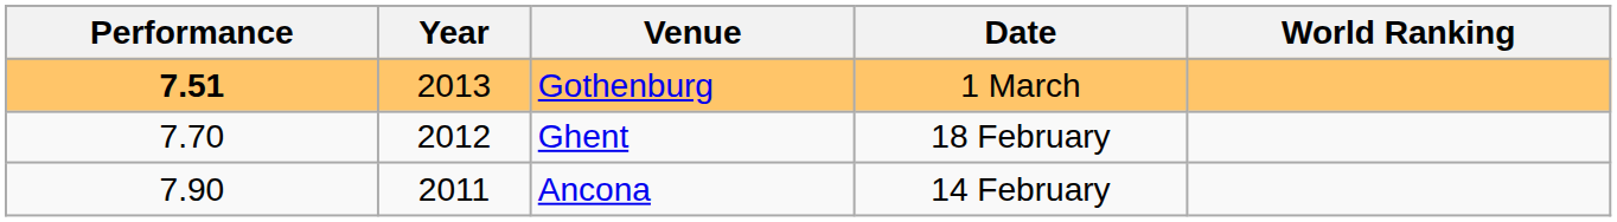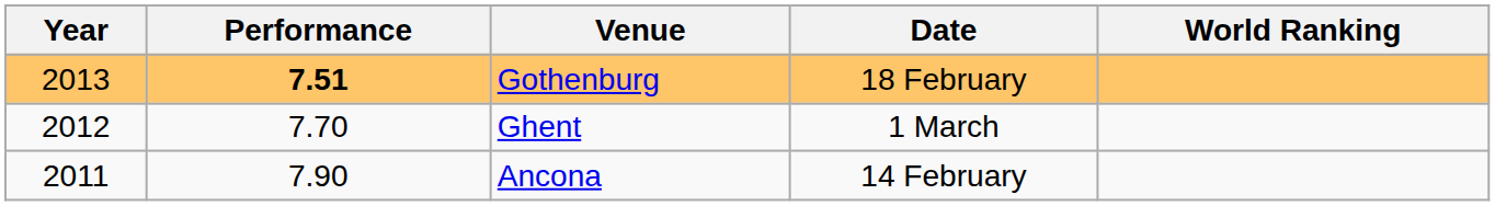columns swapped: Year <-> Performance
Gothenburg | Date: 1 March -> 18 February
Ghent | Date: 18 February -> 1 March
